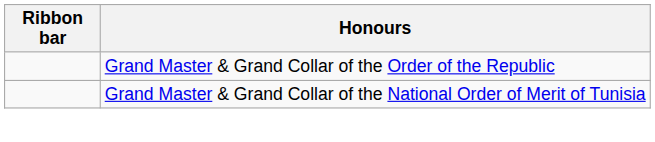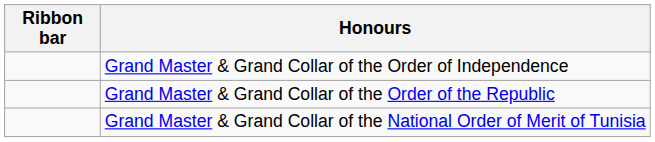+ row: Grand Master & Grand Collar of the Order of Independence
